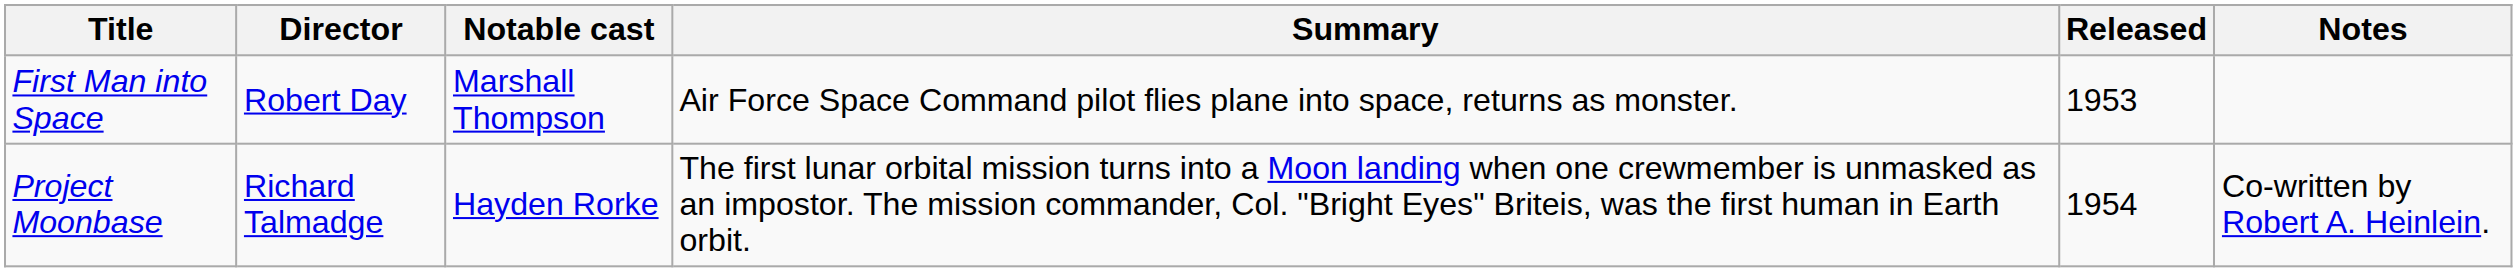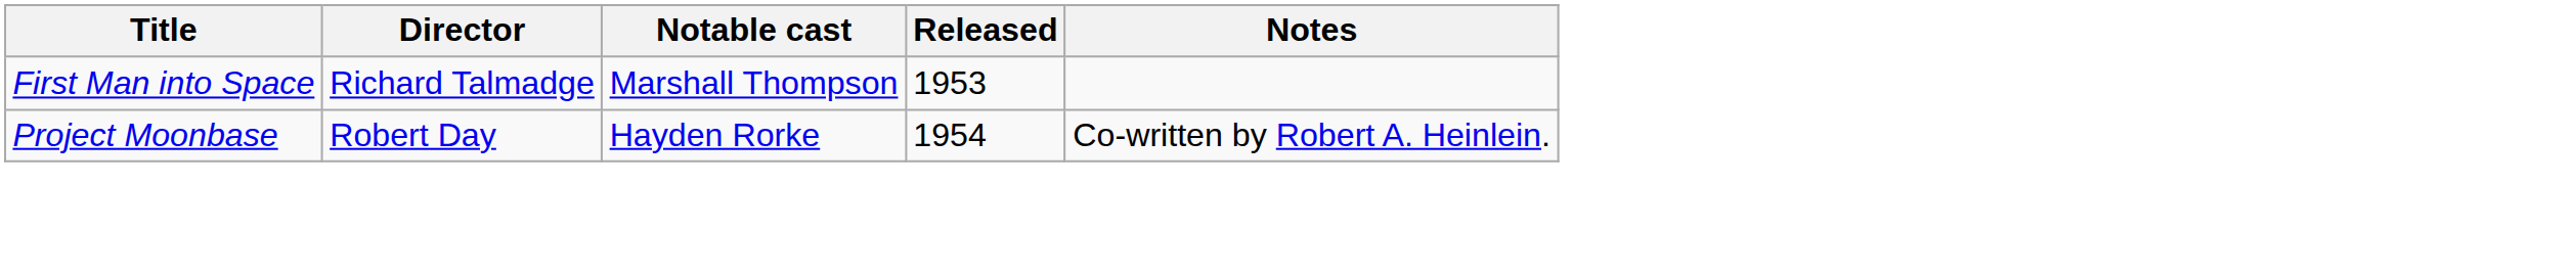- column: Summary | Air Force Space Command pilot flies plane into space, returns as monster. | The first lunar orbital mission turns into a Moon landing when one crewmember is unmasked as an impostor. The mission commander, Col. "Bright Eyes" Briteis, was the first human in Earth orbit.
First Man into Space | Director: Robert Day -> Richard Talmadge
Project Moonbase | Director: Richard Talmadge -> Robert Day
